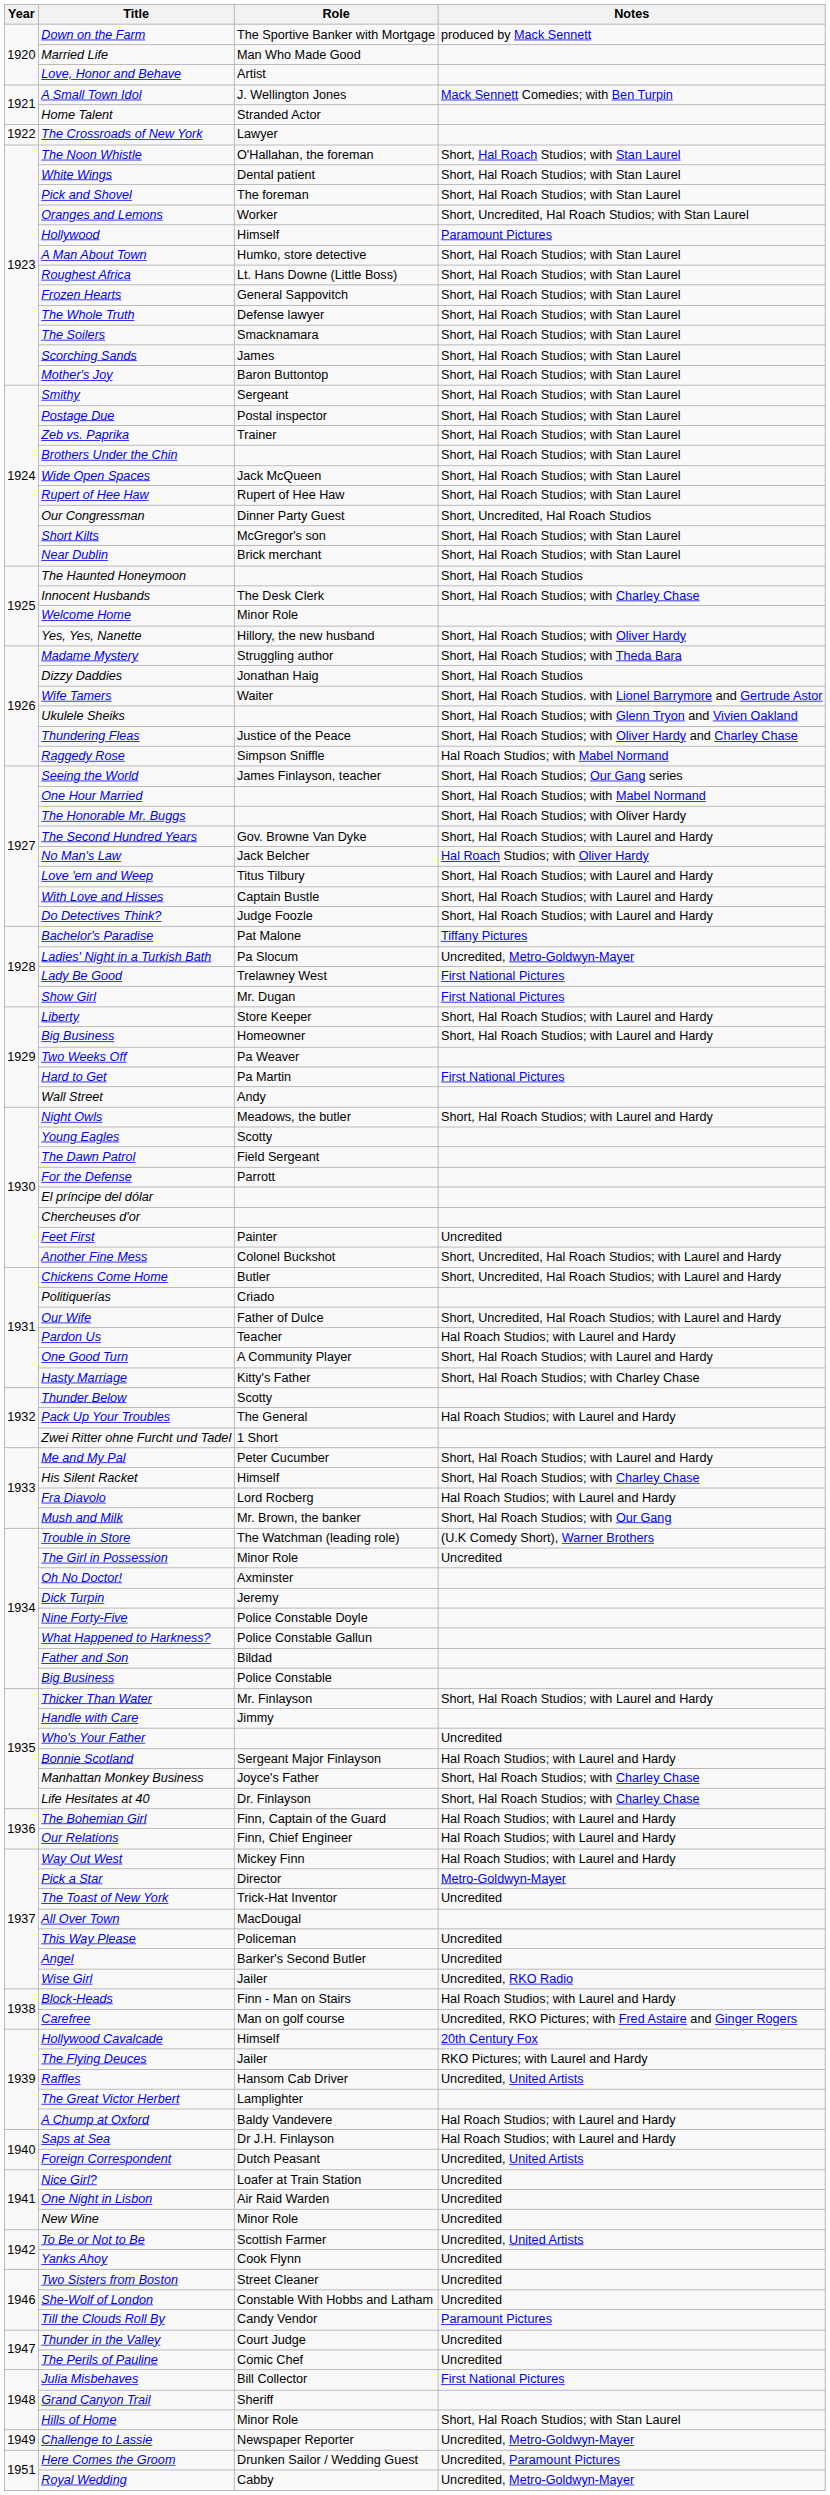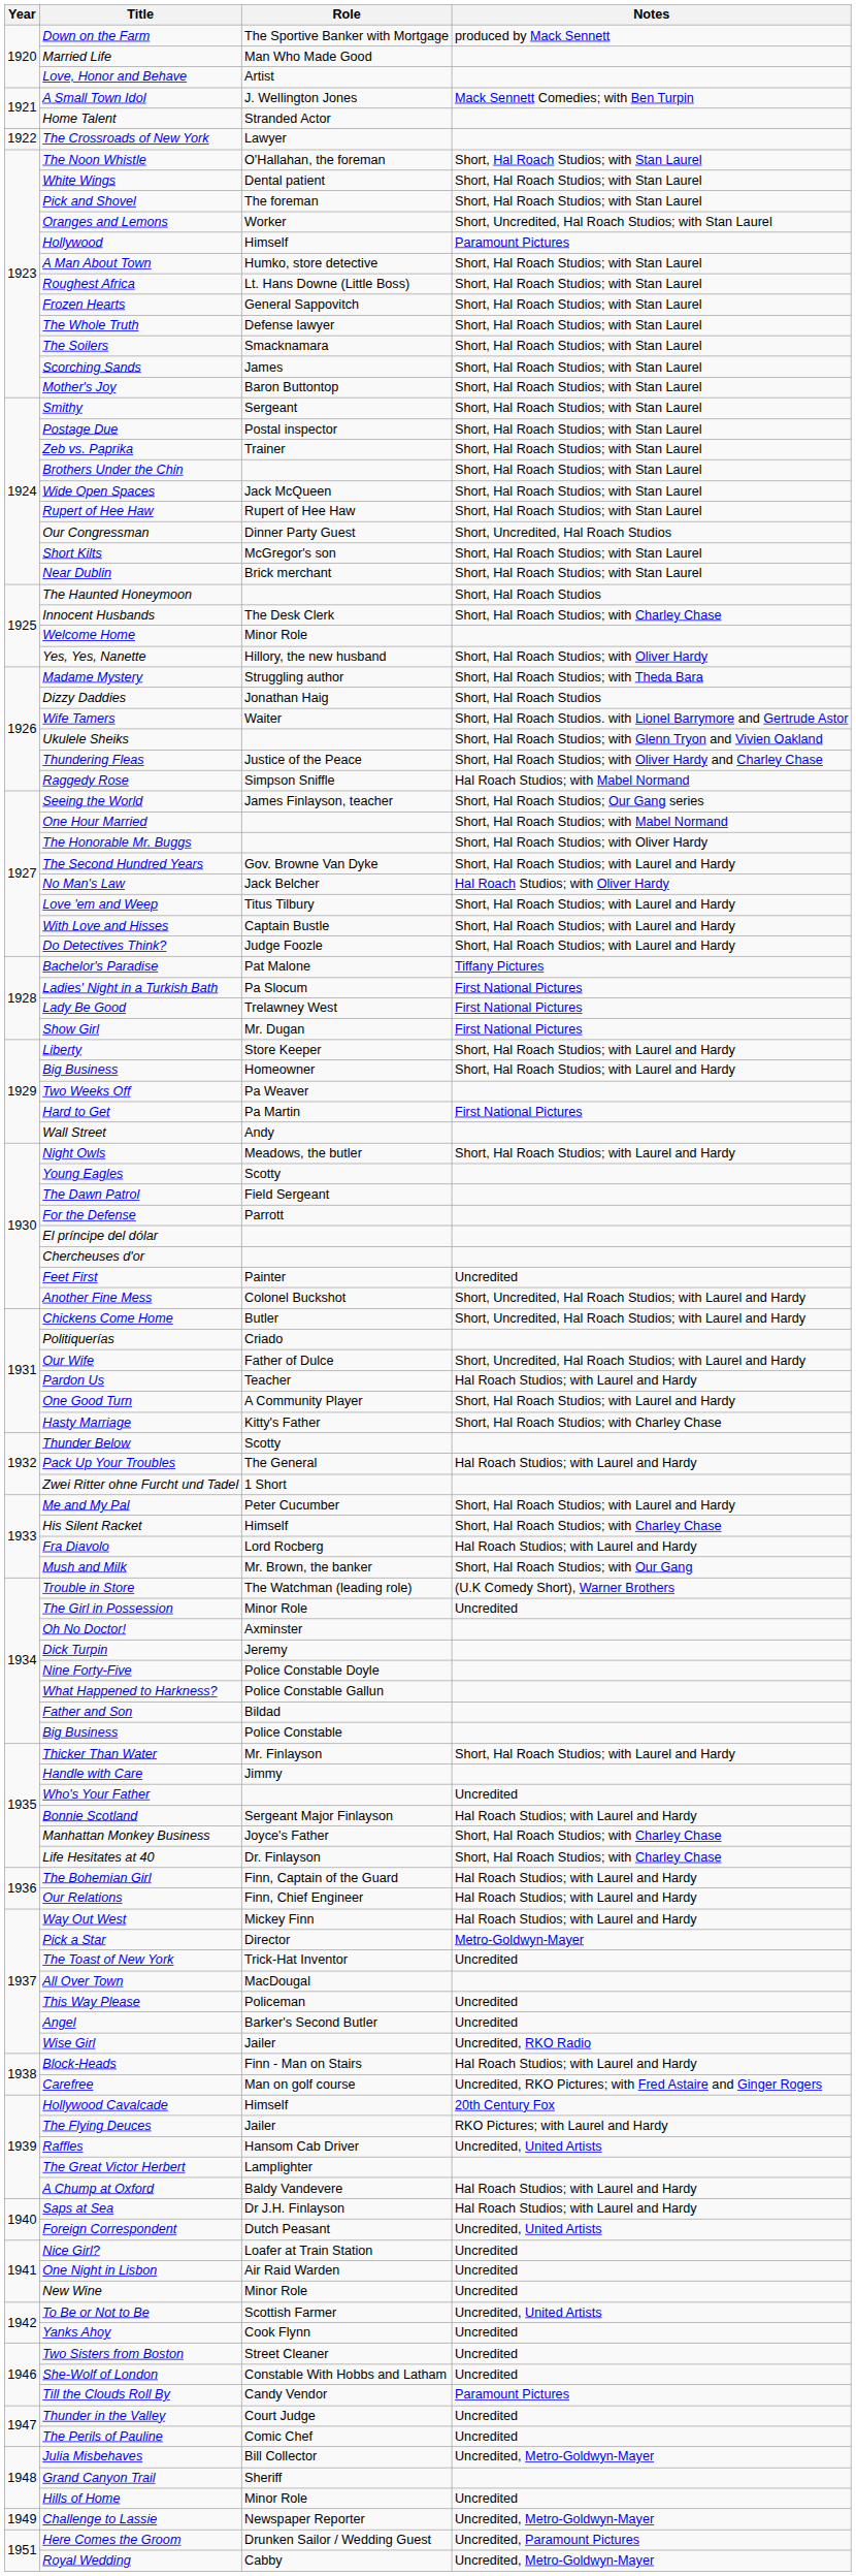Ladies' Night in a Turkish Bath | Notes: Uncredited, Metro-Goldwyn-Mayer -> First National Pictures
Julia Misbehaves | Notes: First National Pictures -> Uncredited, Metro-Goldwyn-Mayer
Hills of Home | Notes: Short, Hal Roach Studios; with Stan Laurel -> Uncredited
